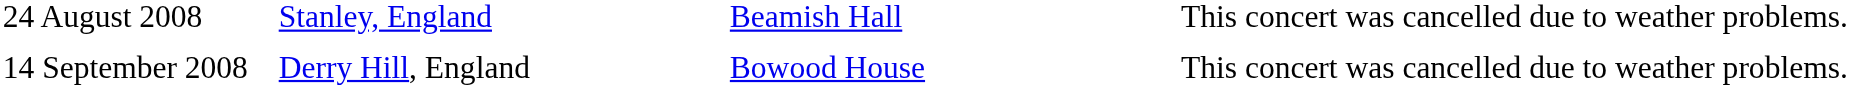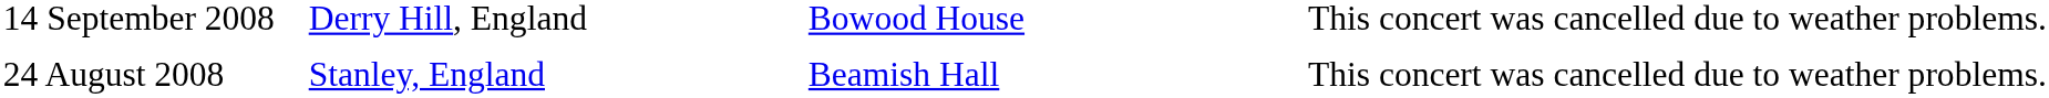rows swapped: 24 August 2008 <-> 14 September 2008
